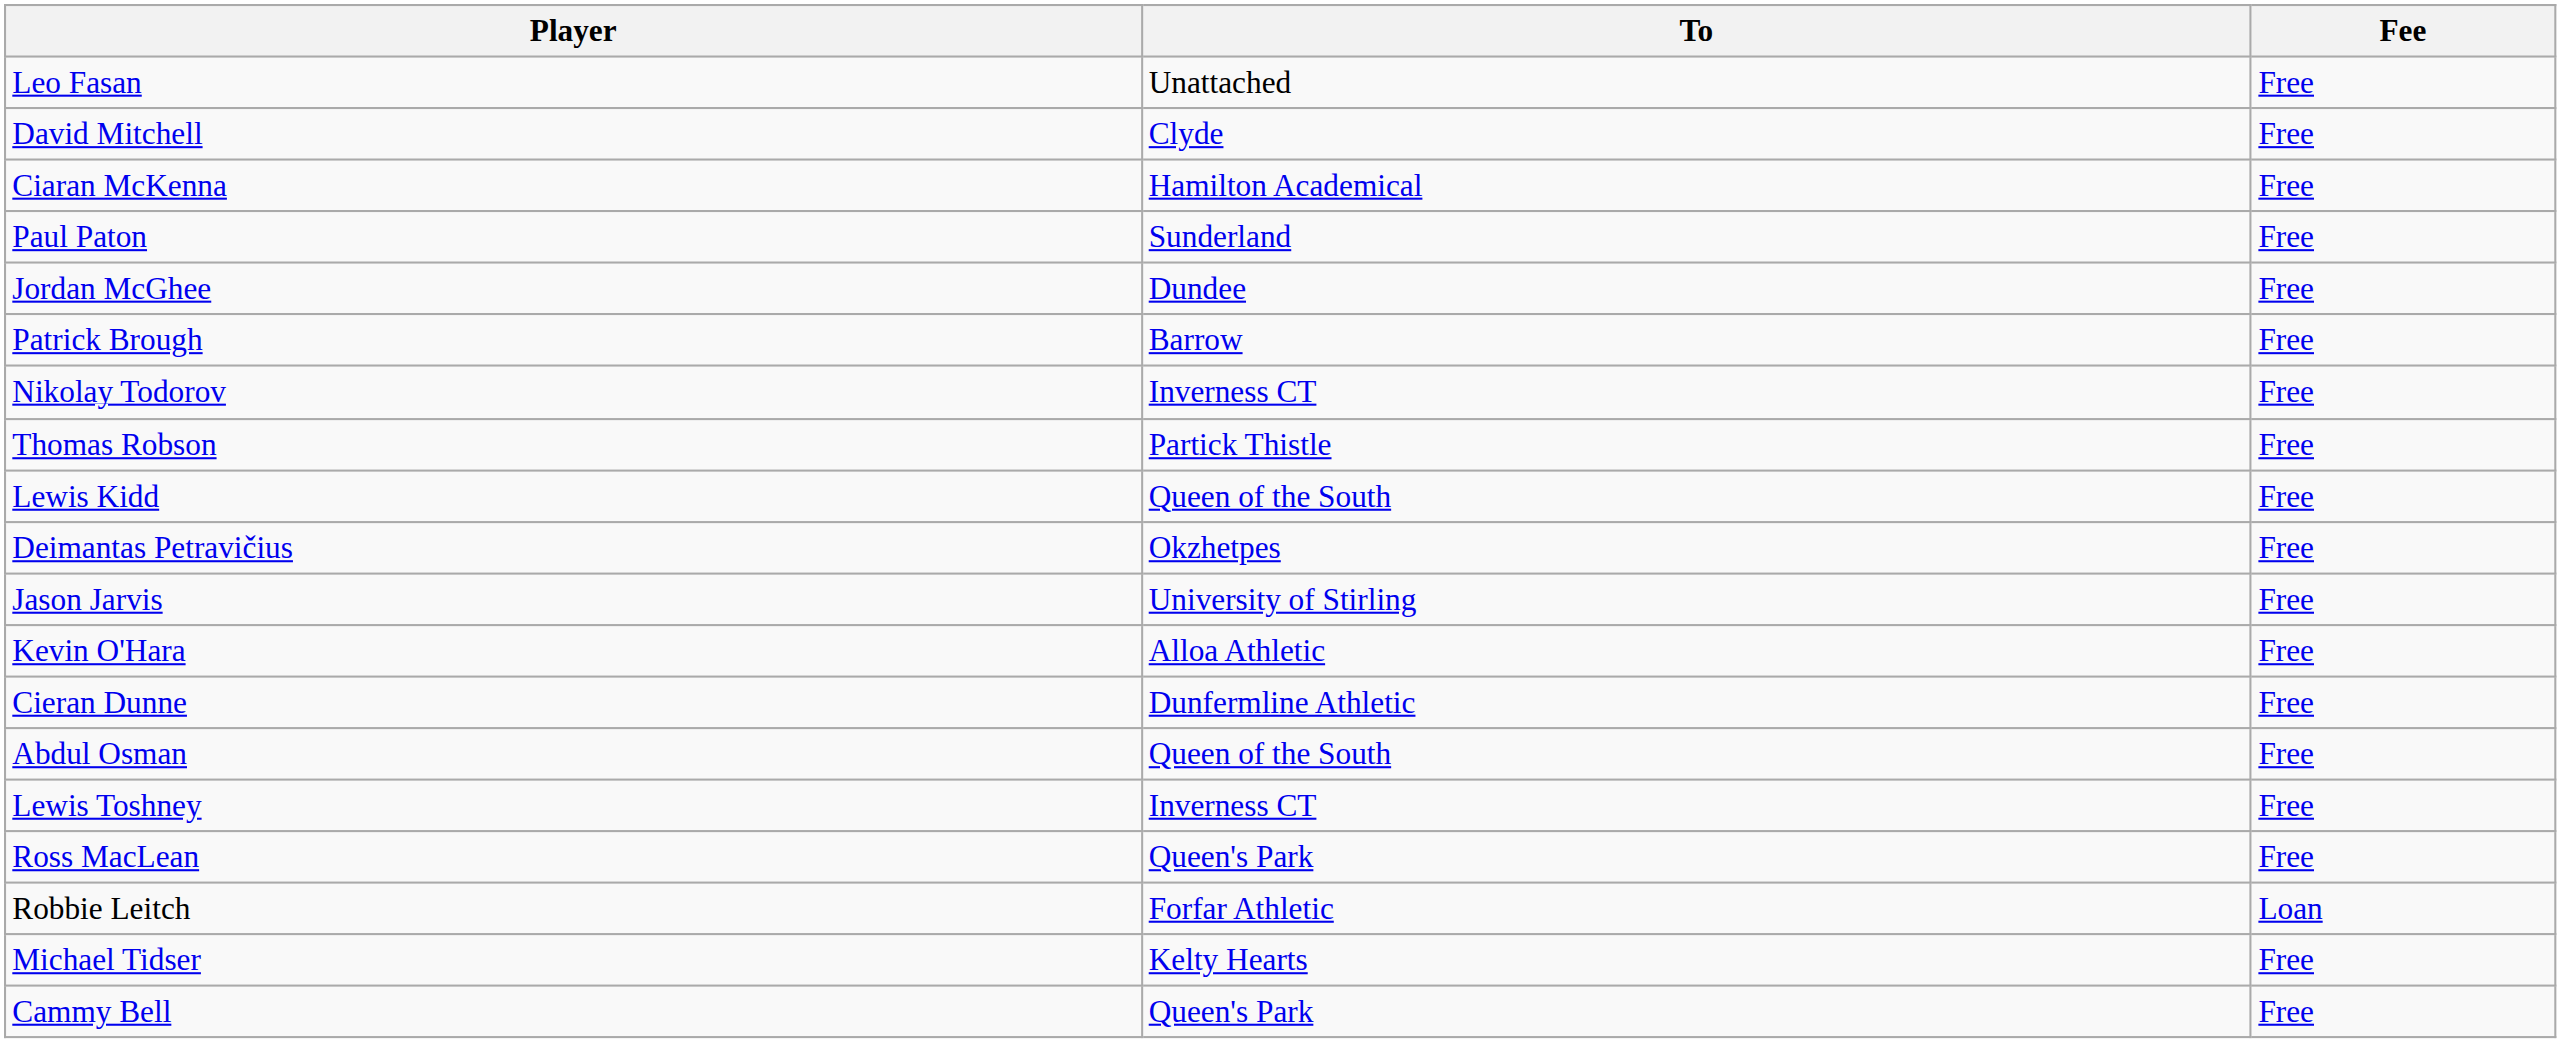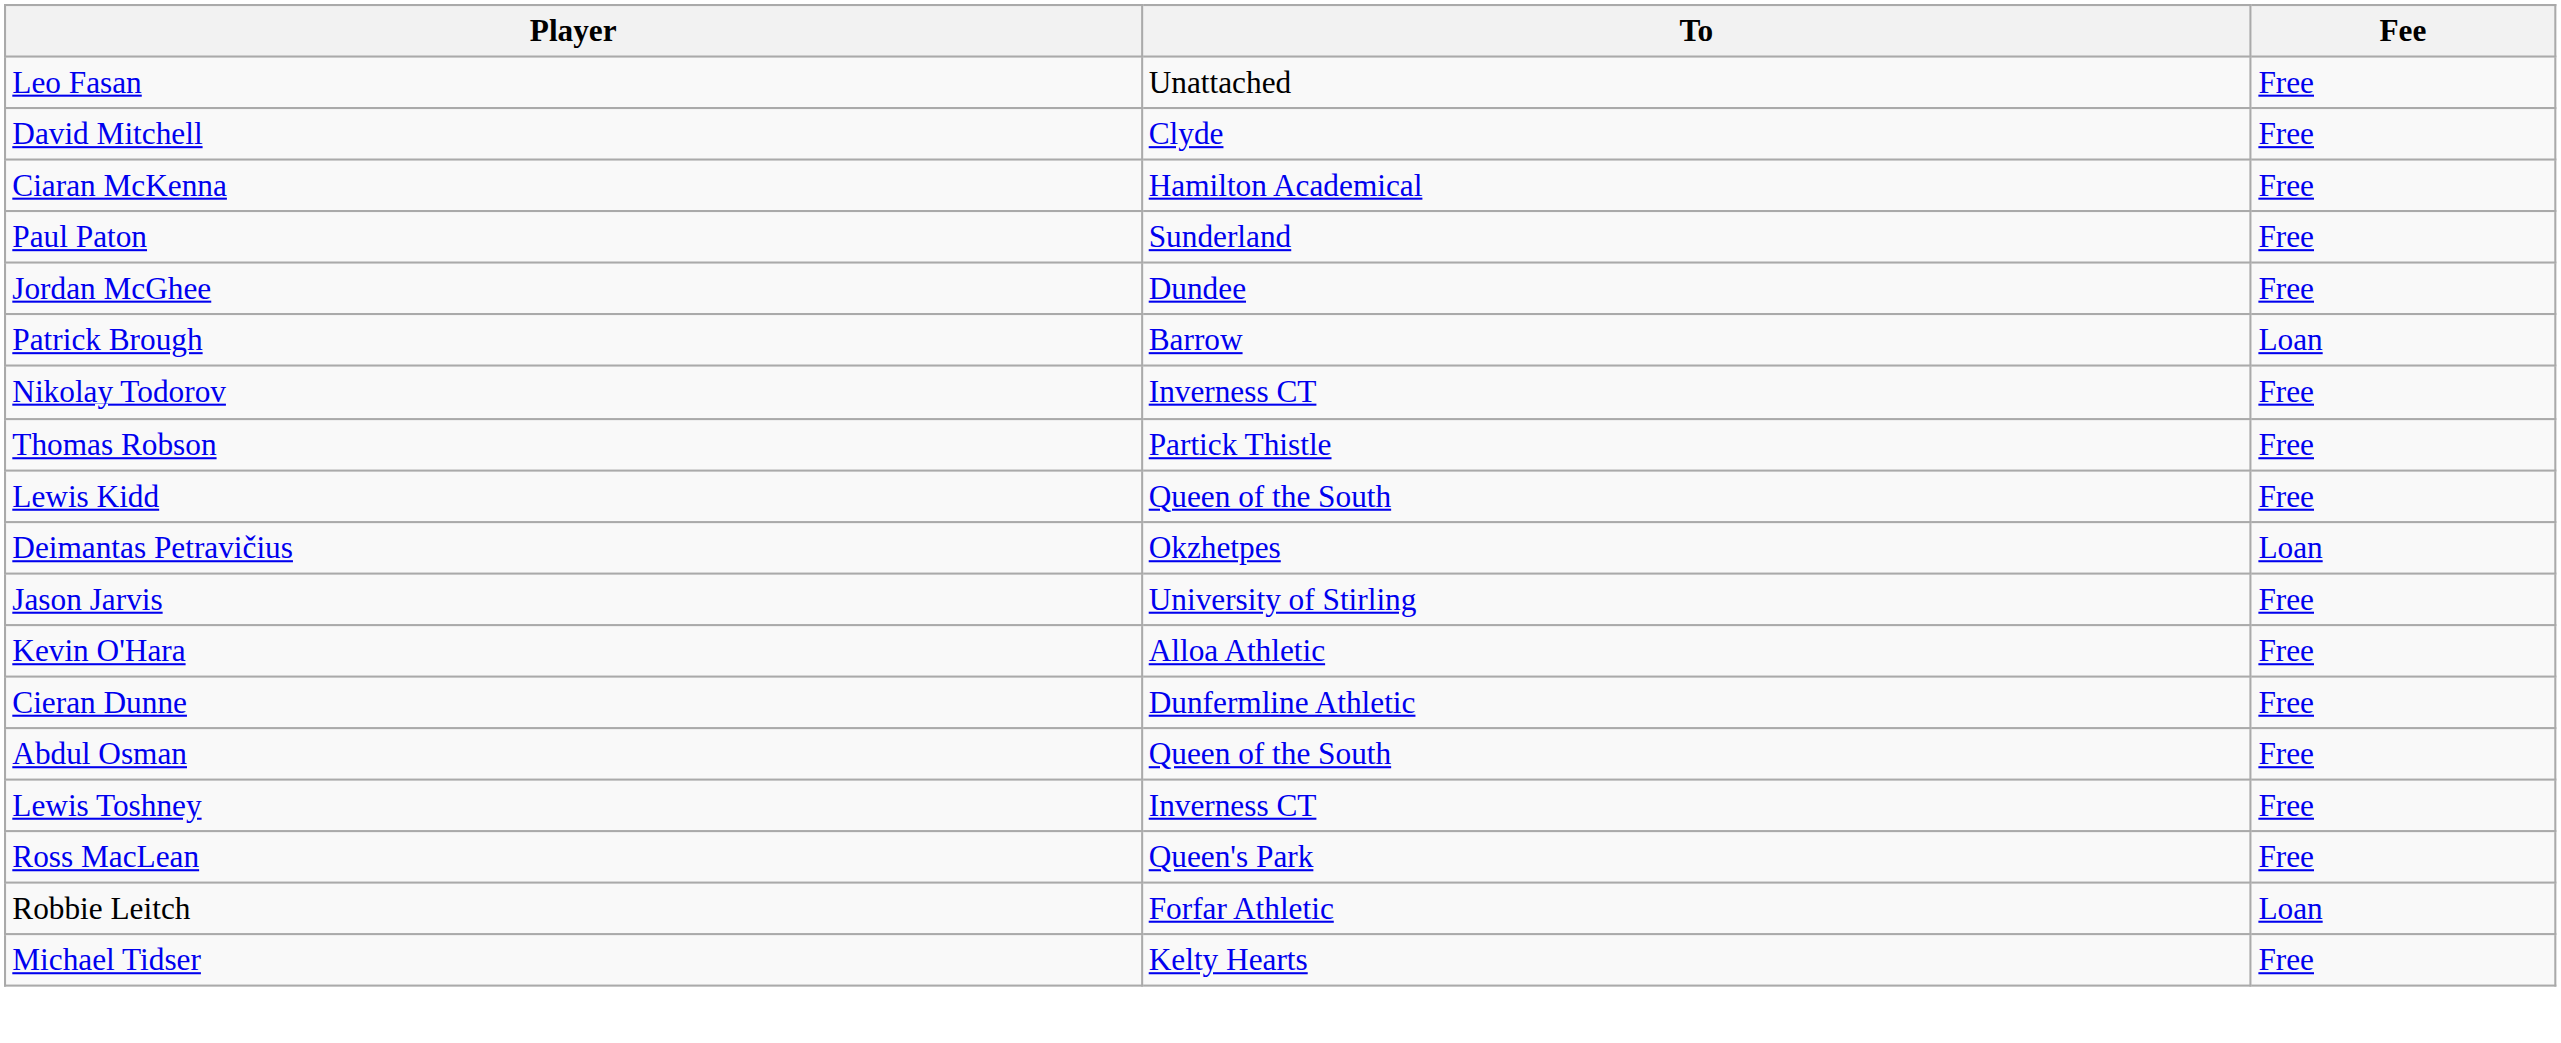Patrick Brough | Fee: Free -> Loan
Deimantas Petravičius | Fee: Free -> Loan
- row: Cammy Bell | Queen's Park | Free
